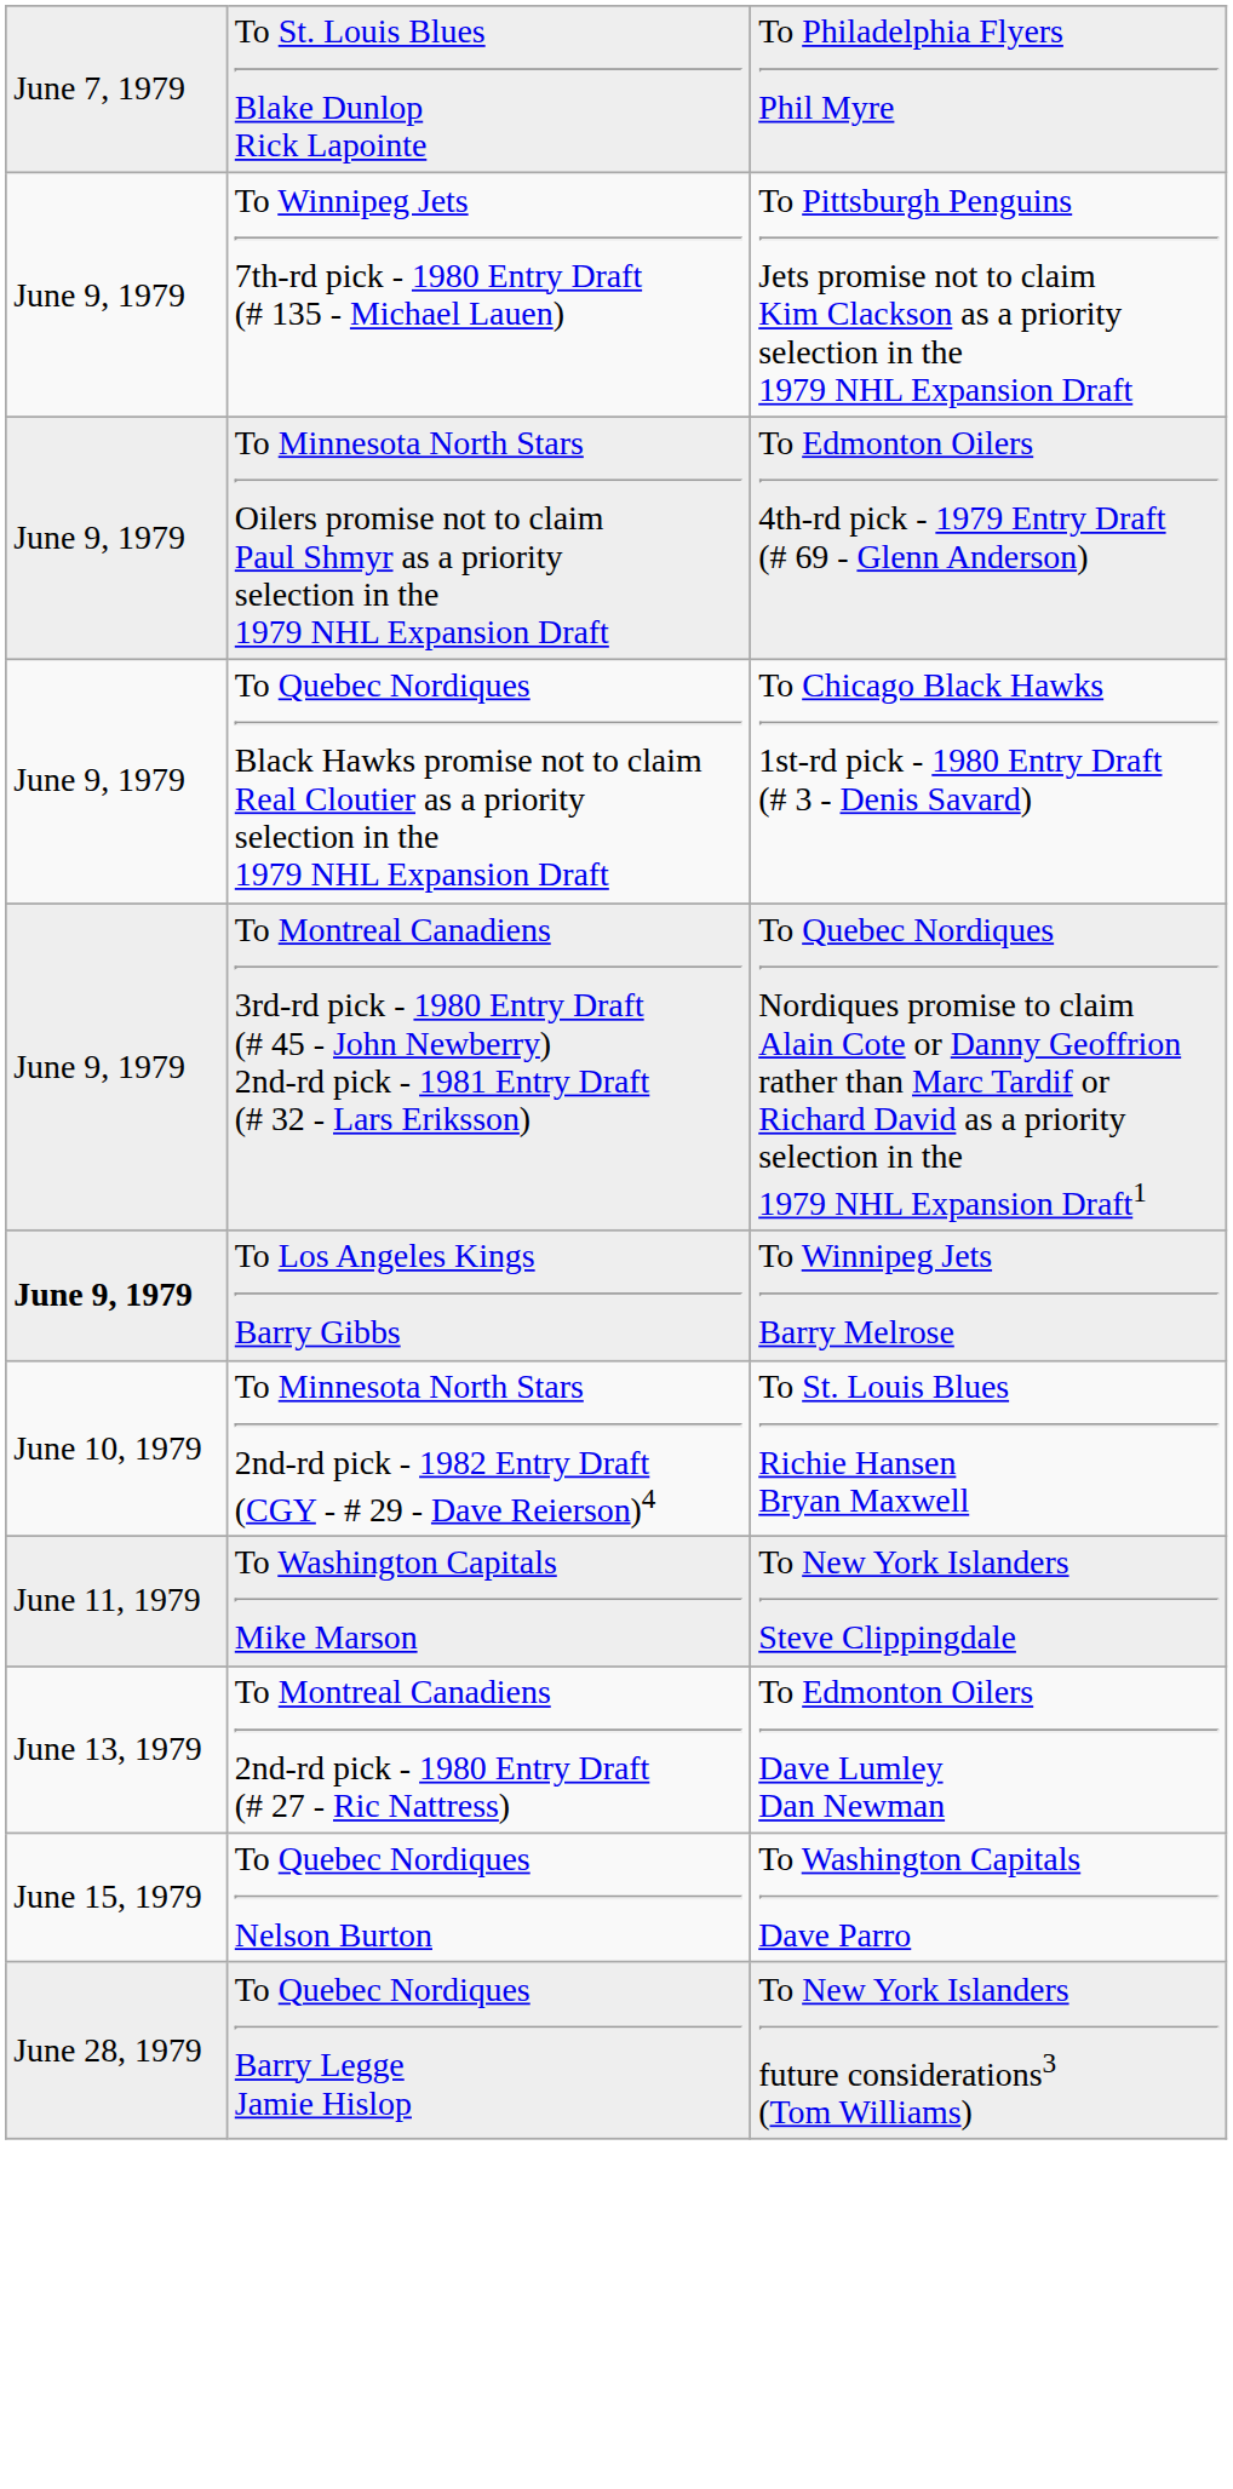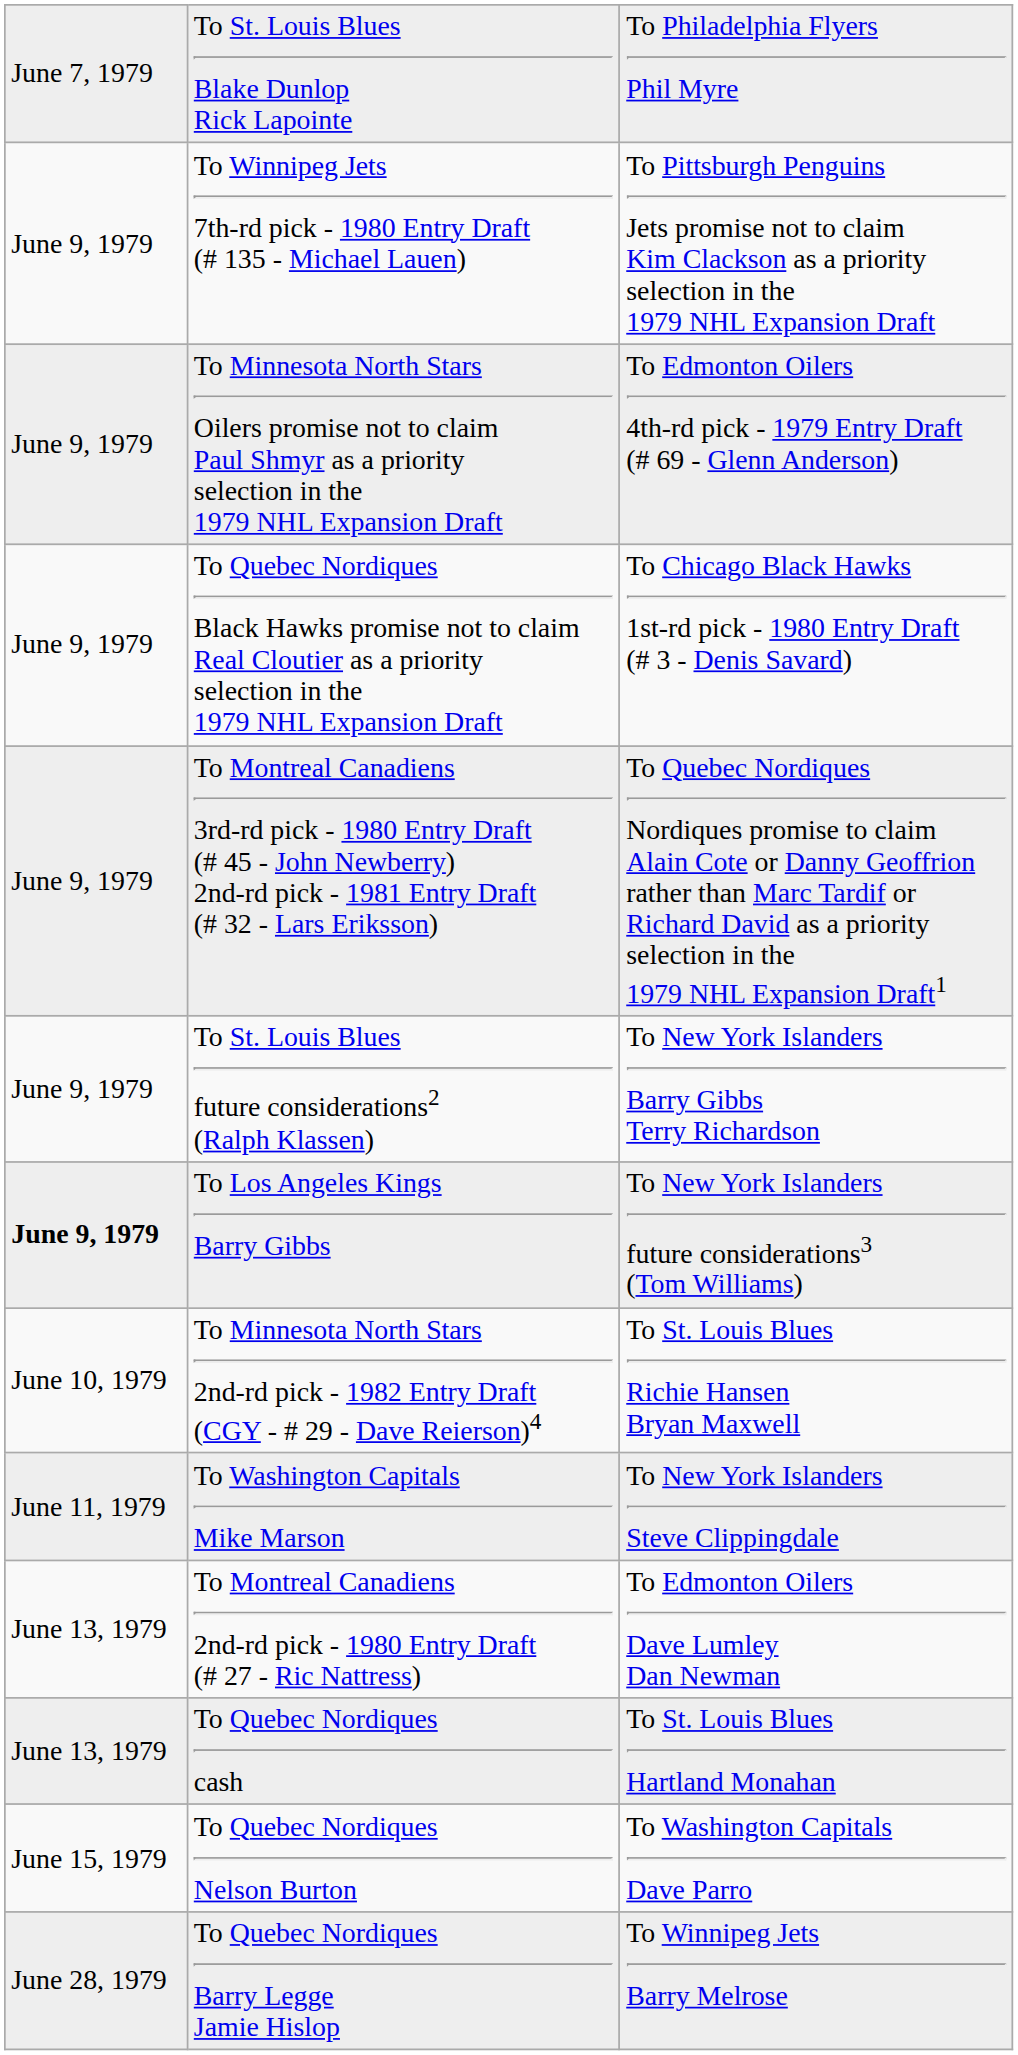+ row: June 9, 1979 | To St. Louis Blues future considerations2 (Ralph Klassen) | To New York Islanders Barry Gibbs Terry Richardson
To Los Angeles Kings Barry Gibbs | column 3: To Winnipeg Jets Barry Melrose -> To New York Islanders future considerations3 (Tom Williams)
+ row: June 13, 1979 | To Quebec Nordiques cash | To St. Louis Blues Hartland Monahan
To Quebec Nordiques Barry Legge Jamie Hislop | column 3: To New York Islanders future considerations3 (Tom Williams) -> To Winnipeg Jets Barry Melrose
